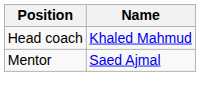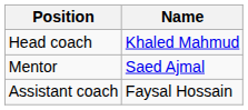+ row: Assistant coach | Faysal Hossain
